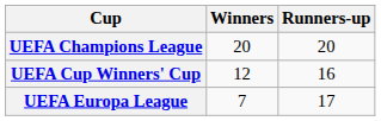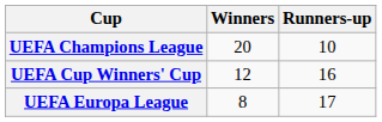UEFA Champions League | Runners-up: 20 -> 10
UEFA Europa League | Winners: 7 -> 8
